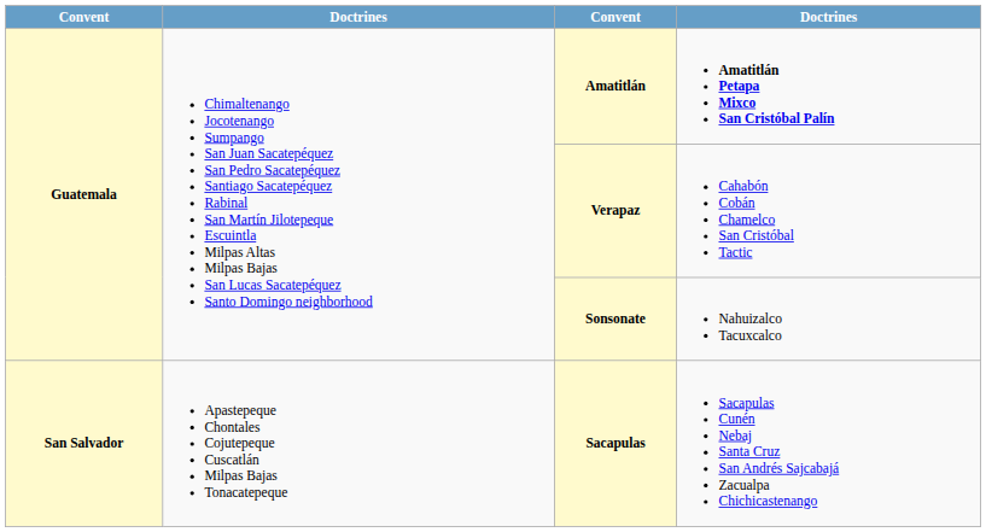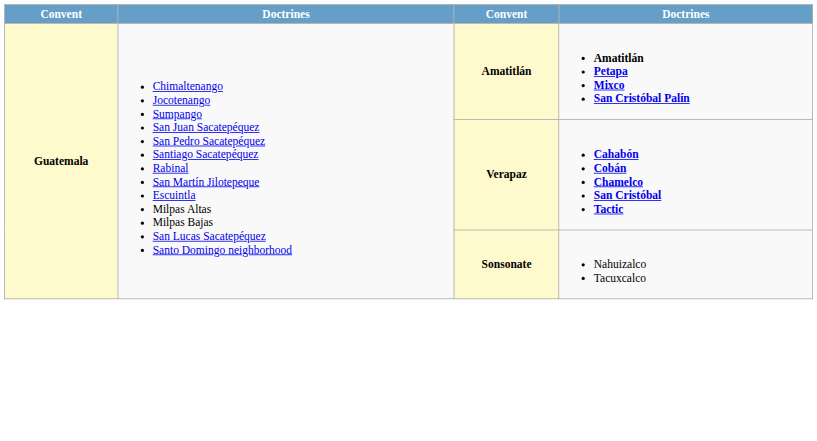Verapaz | column 4: normal -> bold
- row: San Salvador | Apastepeque Chontales Cojutepeque Cuscatlán Milpas Bajas Tonacatepeque | Sacapulas | Sacapulas Cunén Nebaj Santa Cruz San Andrés Sajcabajá Zacualpa Chichicastenango
